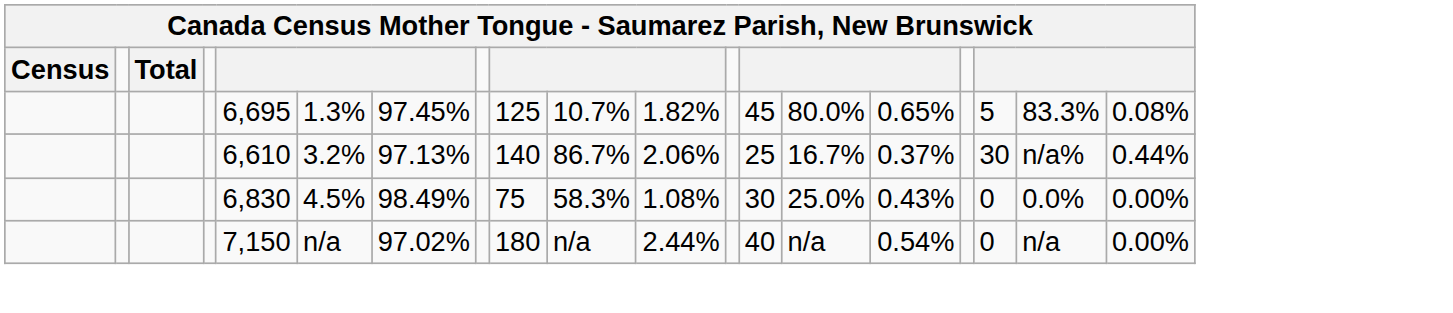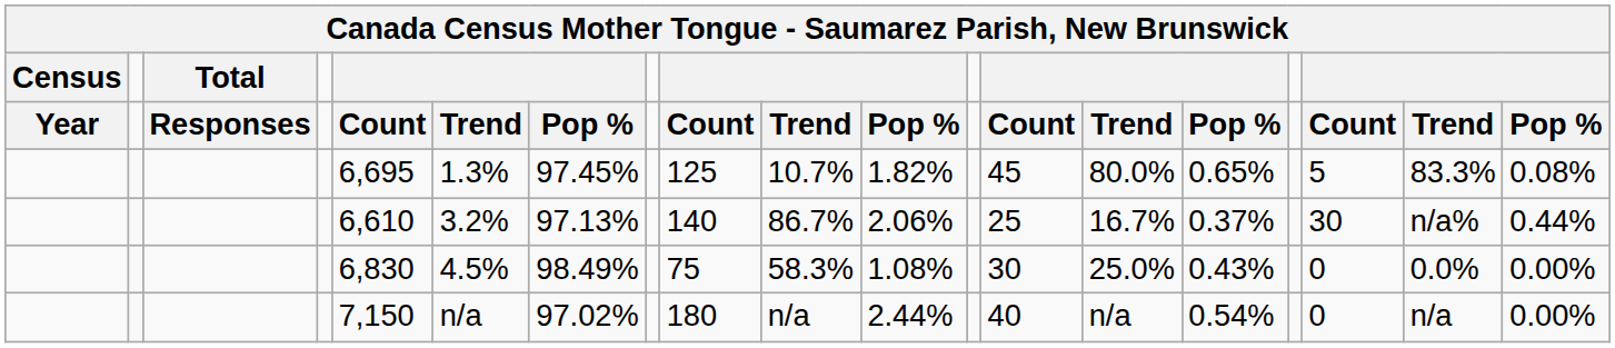+ row: Year | Responses | Count | Trend | Pop % | Count | Trend | Pop % | Count | Trend | Pop % | Count | Trend | Pop %
